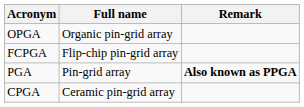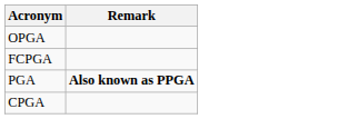- column: Full name | Organic pin-grid array | Flip-chip pin-grid array | Pin-grid array | Ceramic pin-grid array
